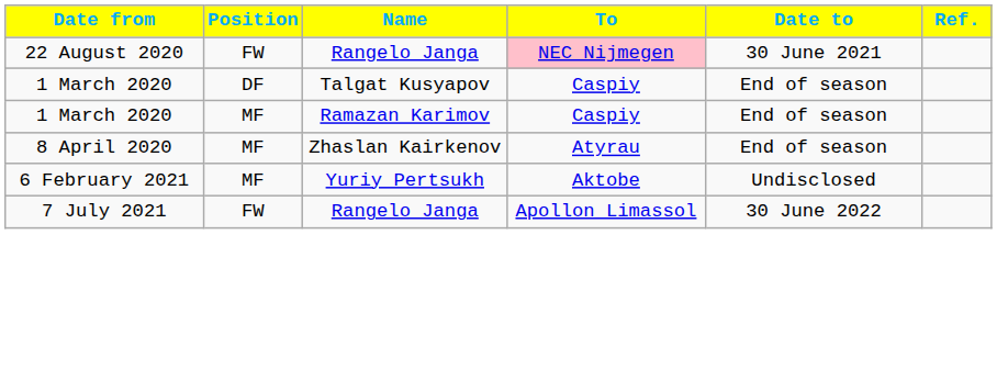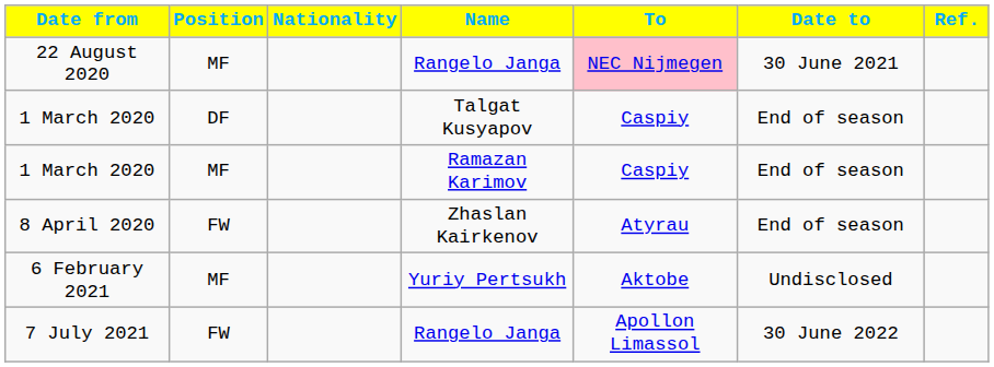+ column: Nationality
22 August 2020 | Position: FW -> MF
8 April 2020 | Position: MF -> FW
